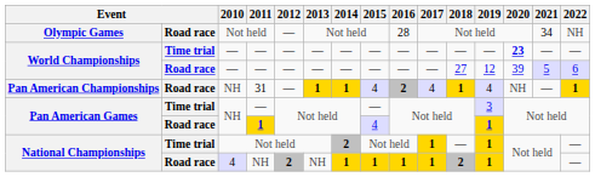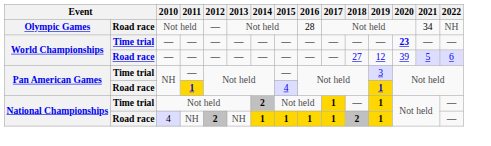- row: Pan American Championships | Road race | NH | 31 | — | 1 | 1 | 4 | 2 | 4 | 1 | 4 | NH | — | 1
